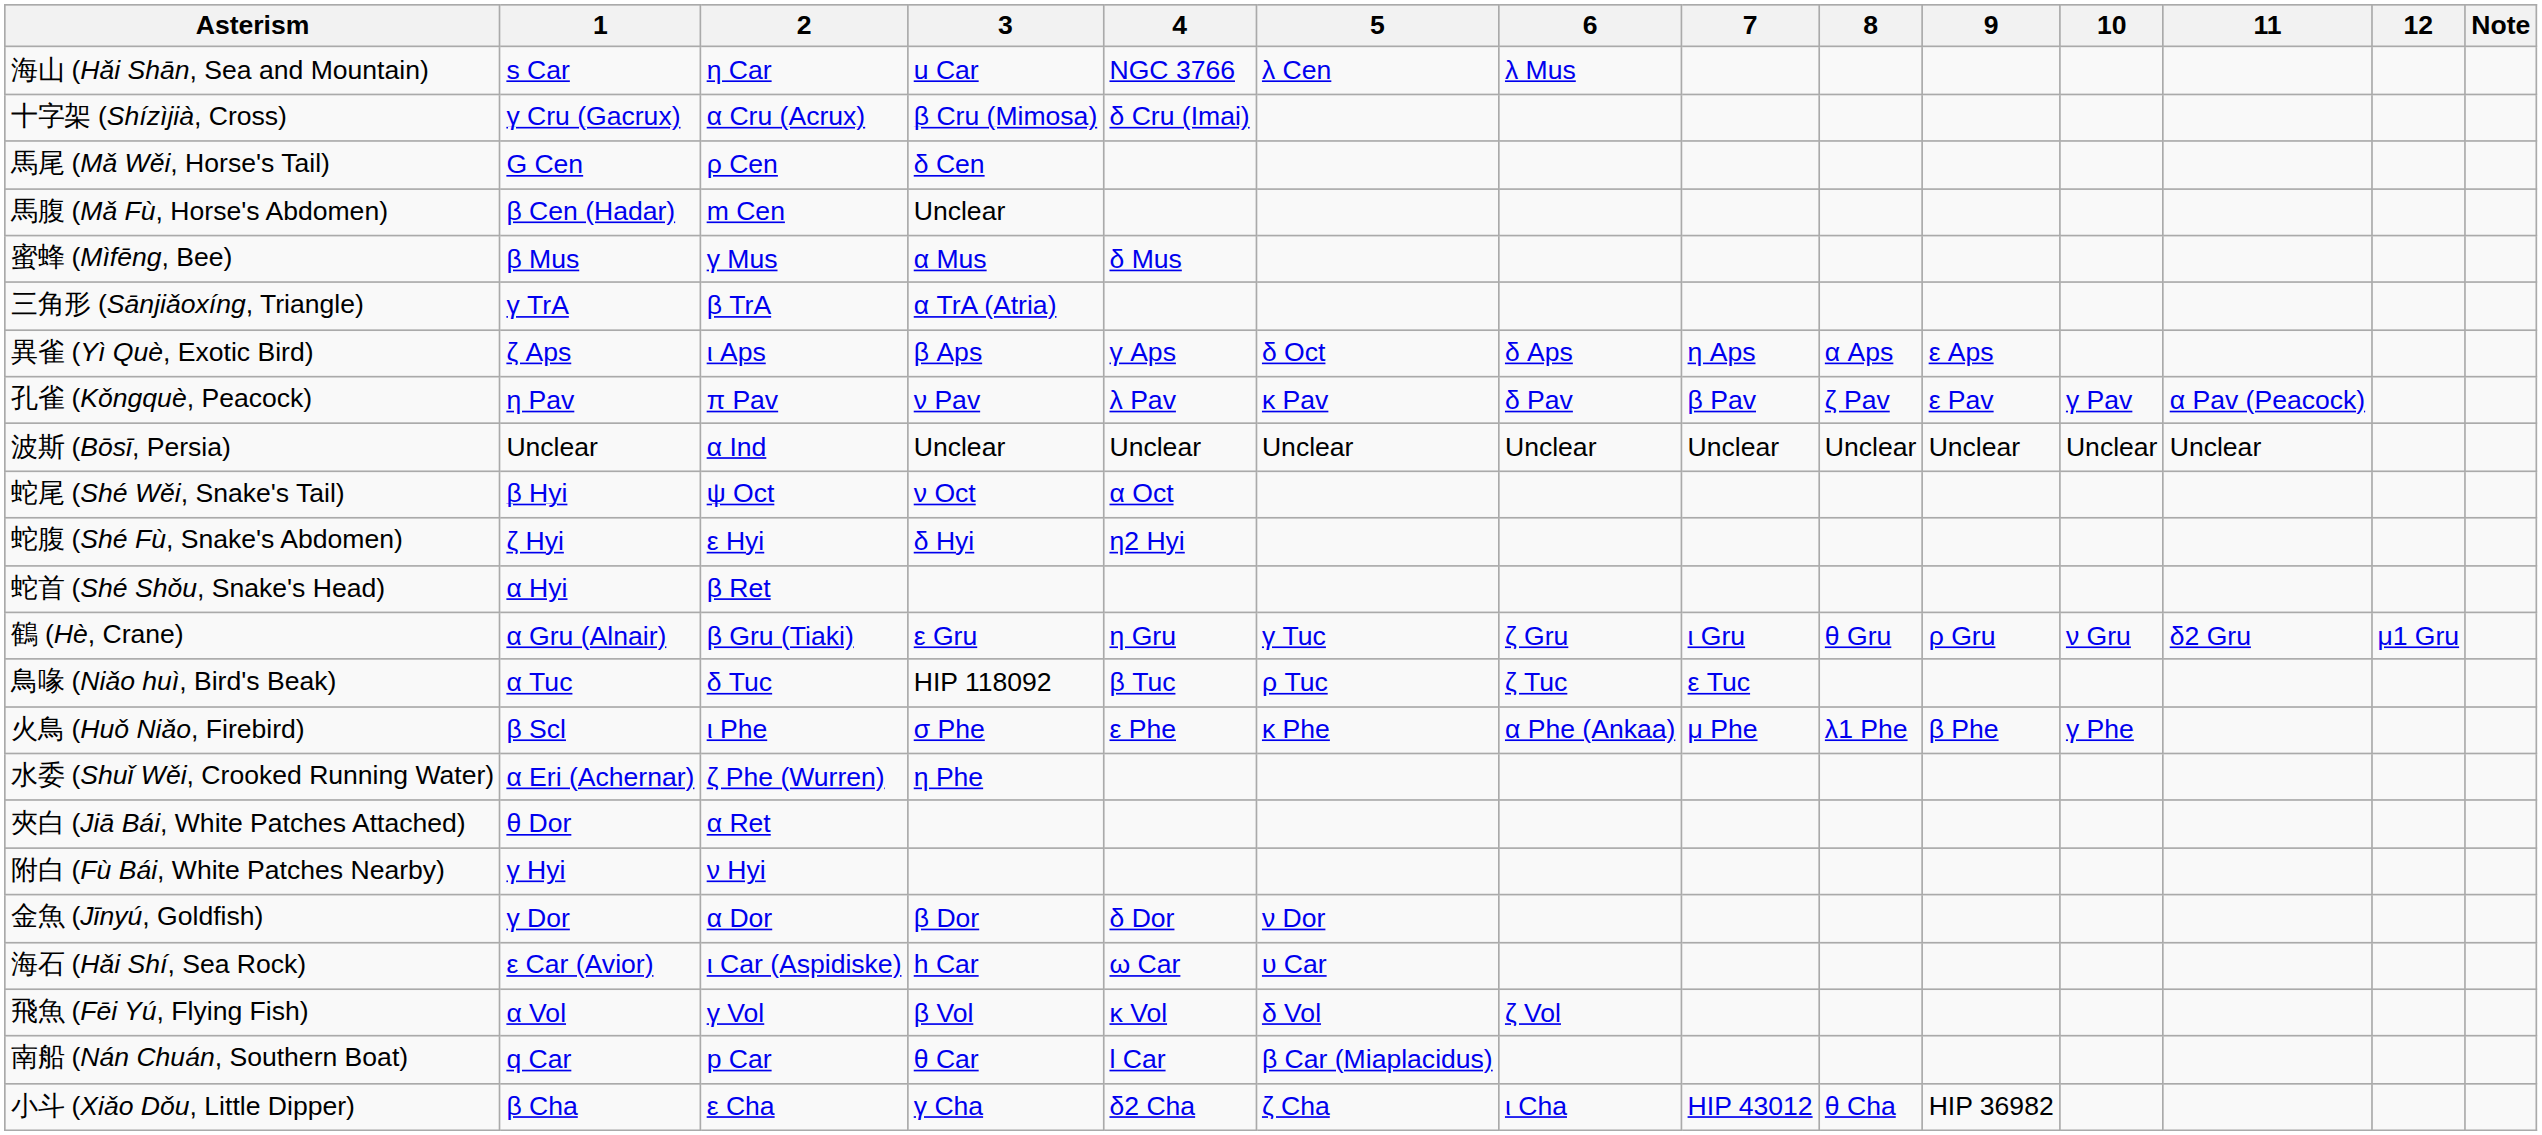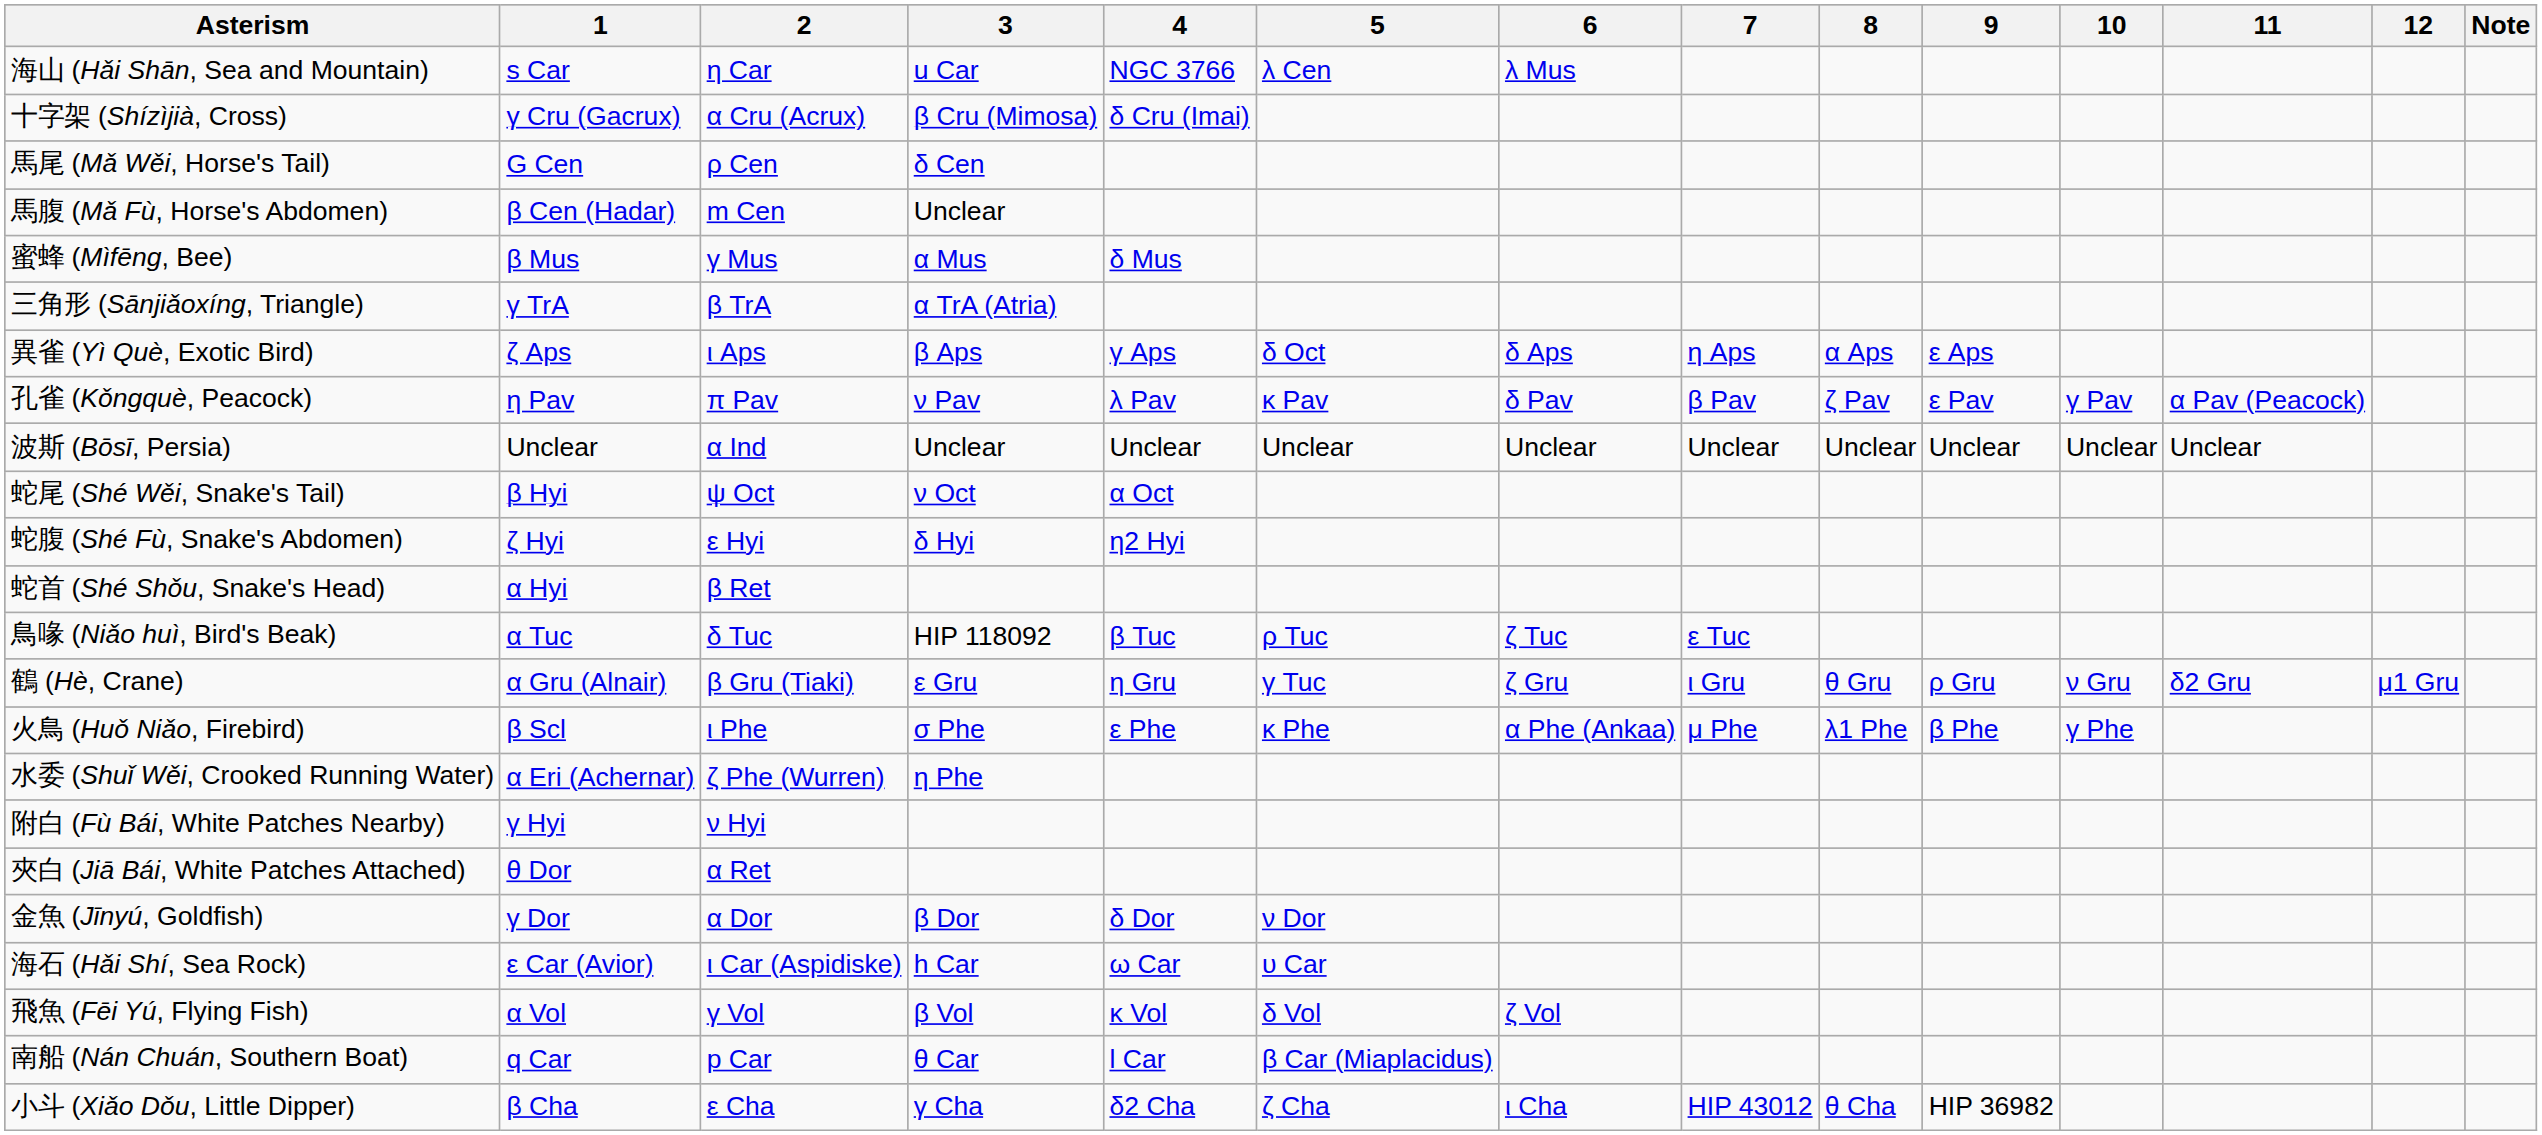rows swapped: 鳥喙 (Niǎo huì, Bird's Beak) <-> 鶴 (Hè, Crane)
rows swapped: 附白 (Fù Bái, White Patches Nearby) <-> 夾白 (Jiā Bái, White Patches Attached)
